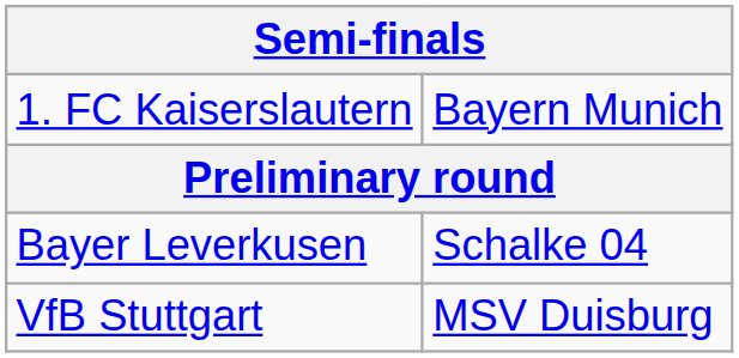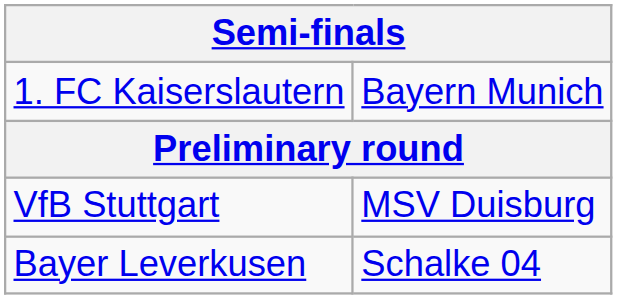rows swapped: Bayer Leverkusen <-> VfB Stuttgart
